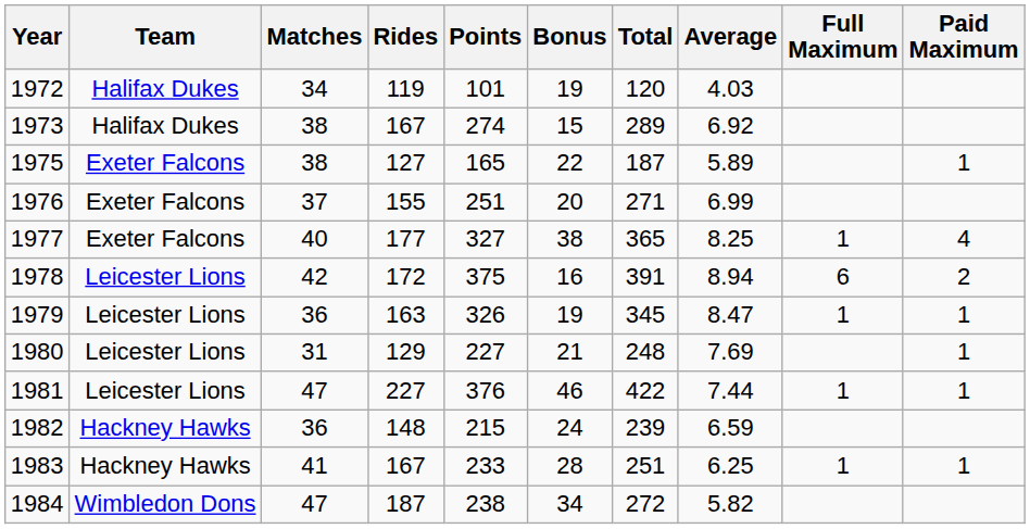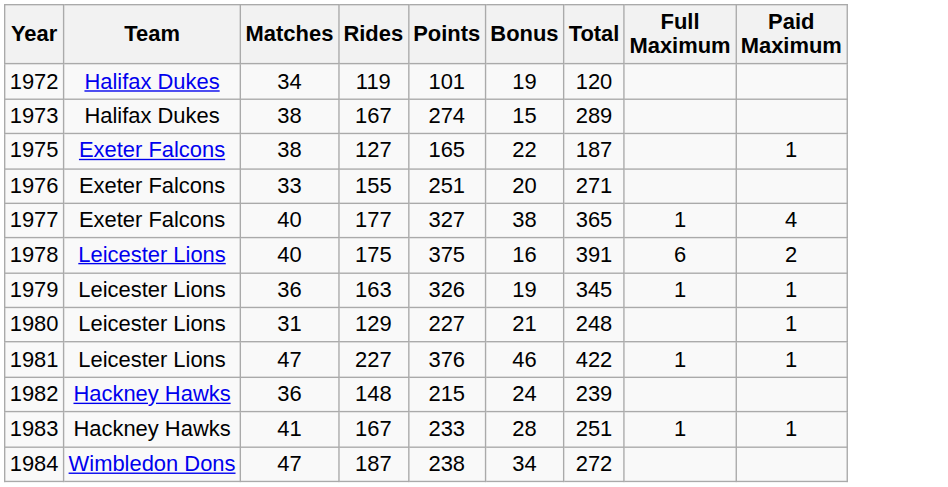- column: Average | 4.03 | 6.92 | 5.89 | 6.99 | 8.25 | 8.94 | 8.47 | 7.69 | 7.44 | 6.59 | 6.25 | 5.82
1976 | Matches: 37 -> 33
1978 | Matches: 42 -> 40
1978 | Rides: 172 -> 175
